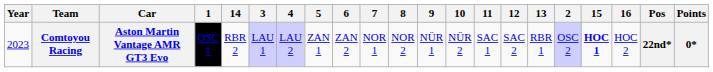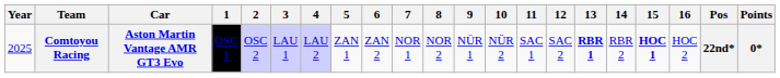columns swapped: 2 <-> 14
Comtoyou Racing | Year: 2023 -> 2025
Comtoyou Racing | 13: normal -> bold
